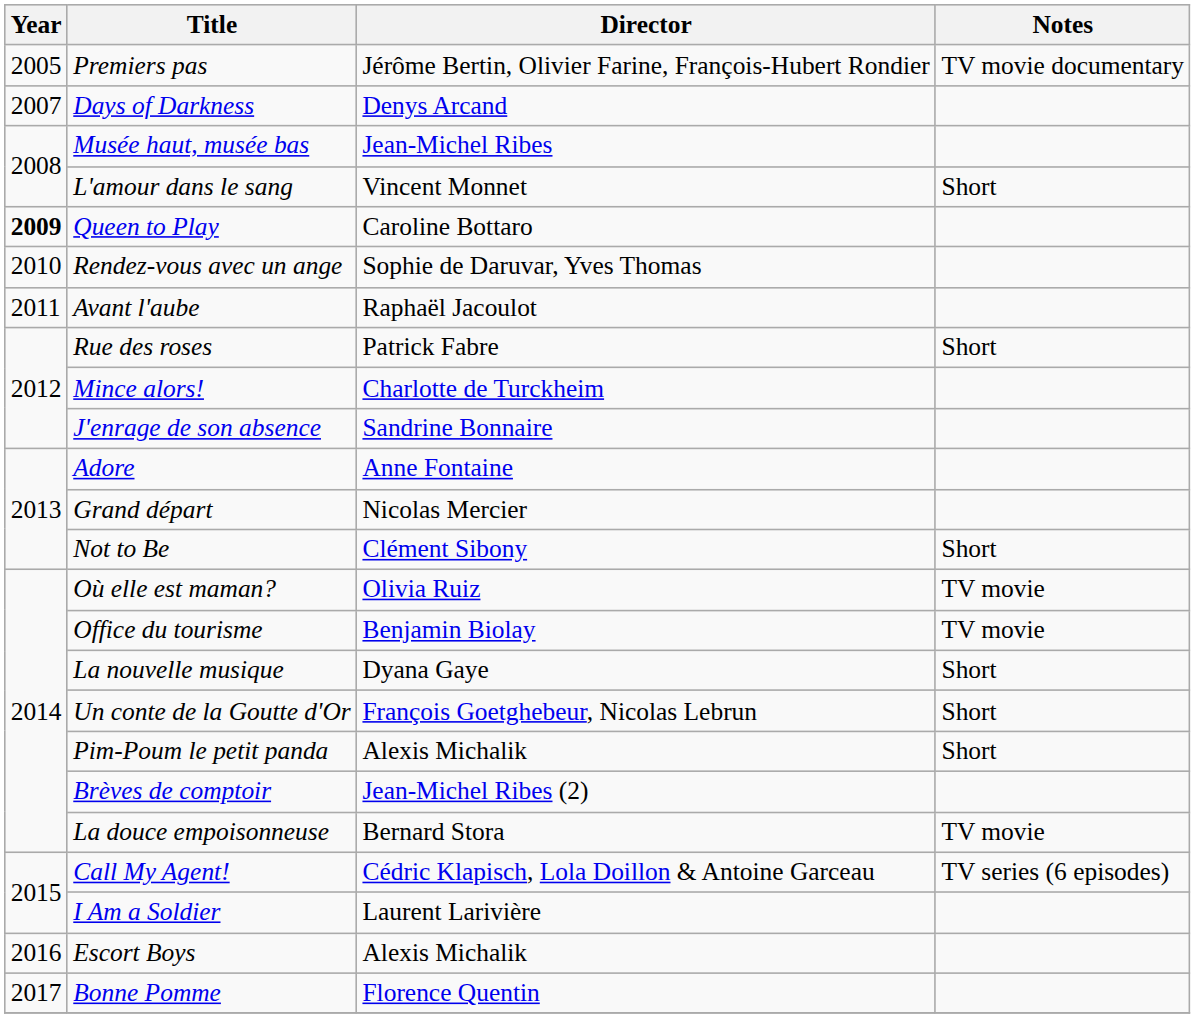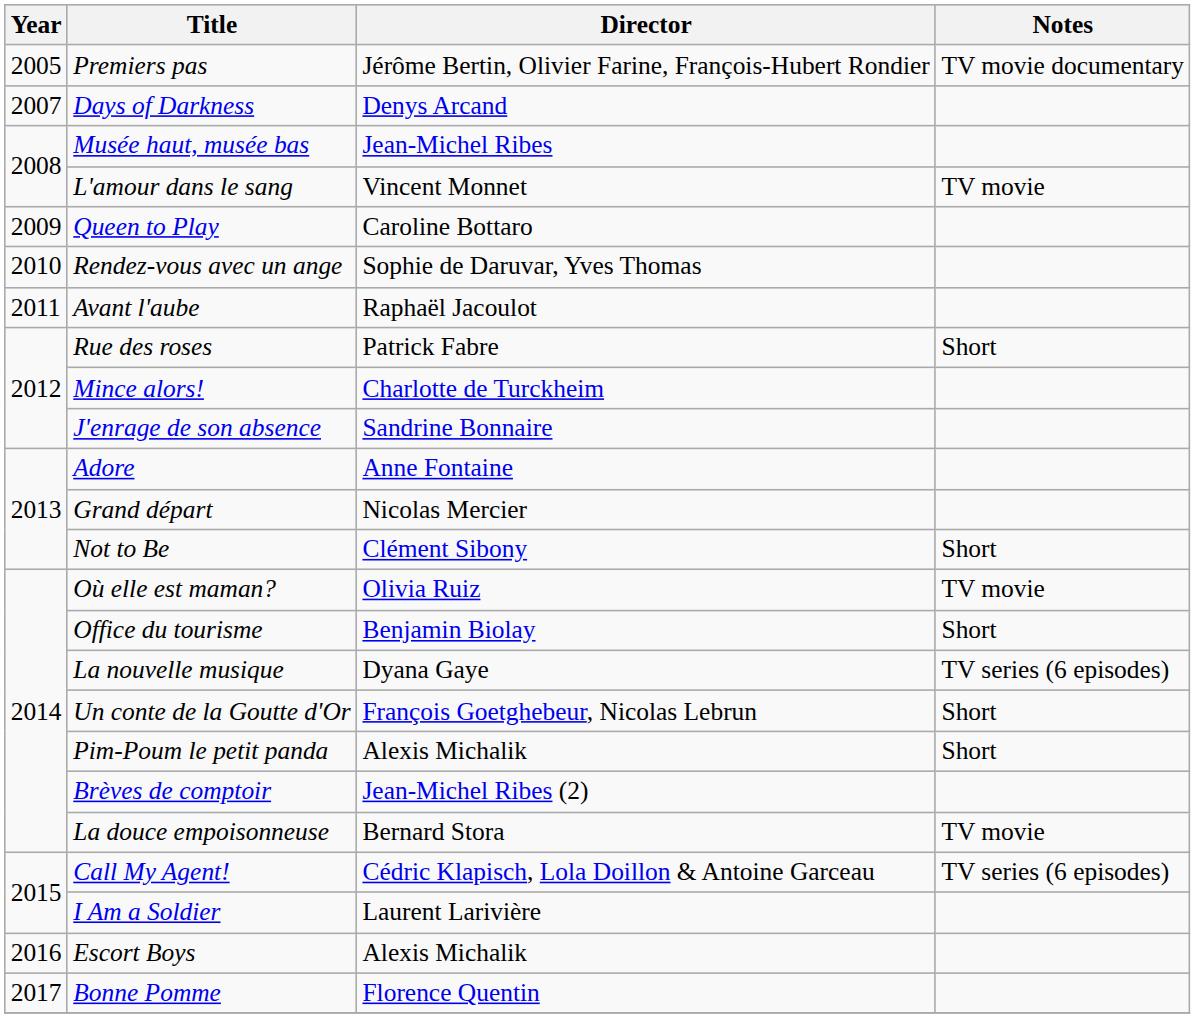L'amour dans le sang | Notes: Short -> TV movie
Queen to Play | Year: bold -> normal
Office du tourisme | Notes: TV movie -> Short
La nouvelle musique | Notes: Short -> TV series (6 episodes)
